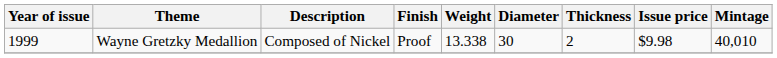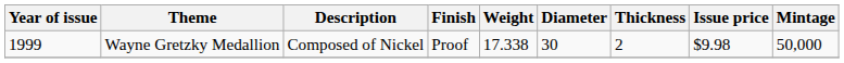Wayne Gretzky Medallion | Weight: 13.338 -> 17.338
Wayne Gretzky Medallion | Mintage: 40,010 -> 50,000
